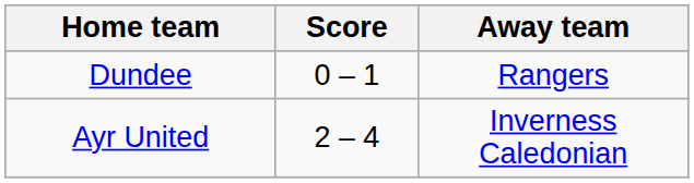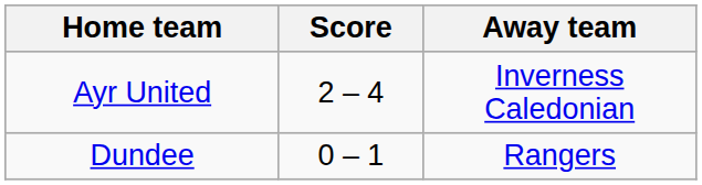rows swapped: Ayr United <-> Dundee
